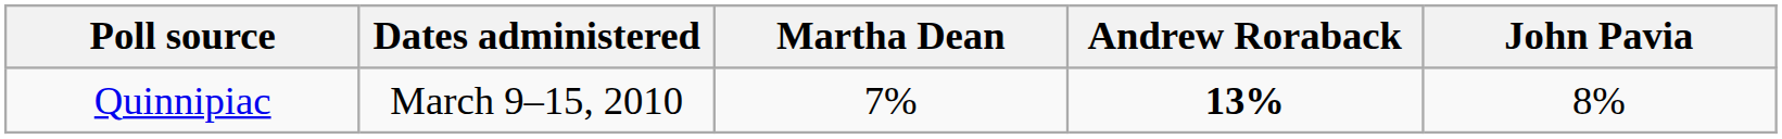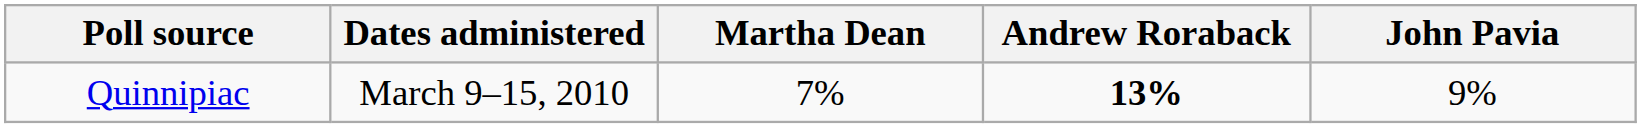Quinnipiac | John Pavia: 8% -> 9%
